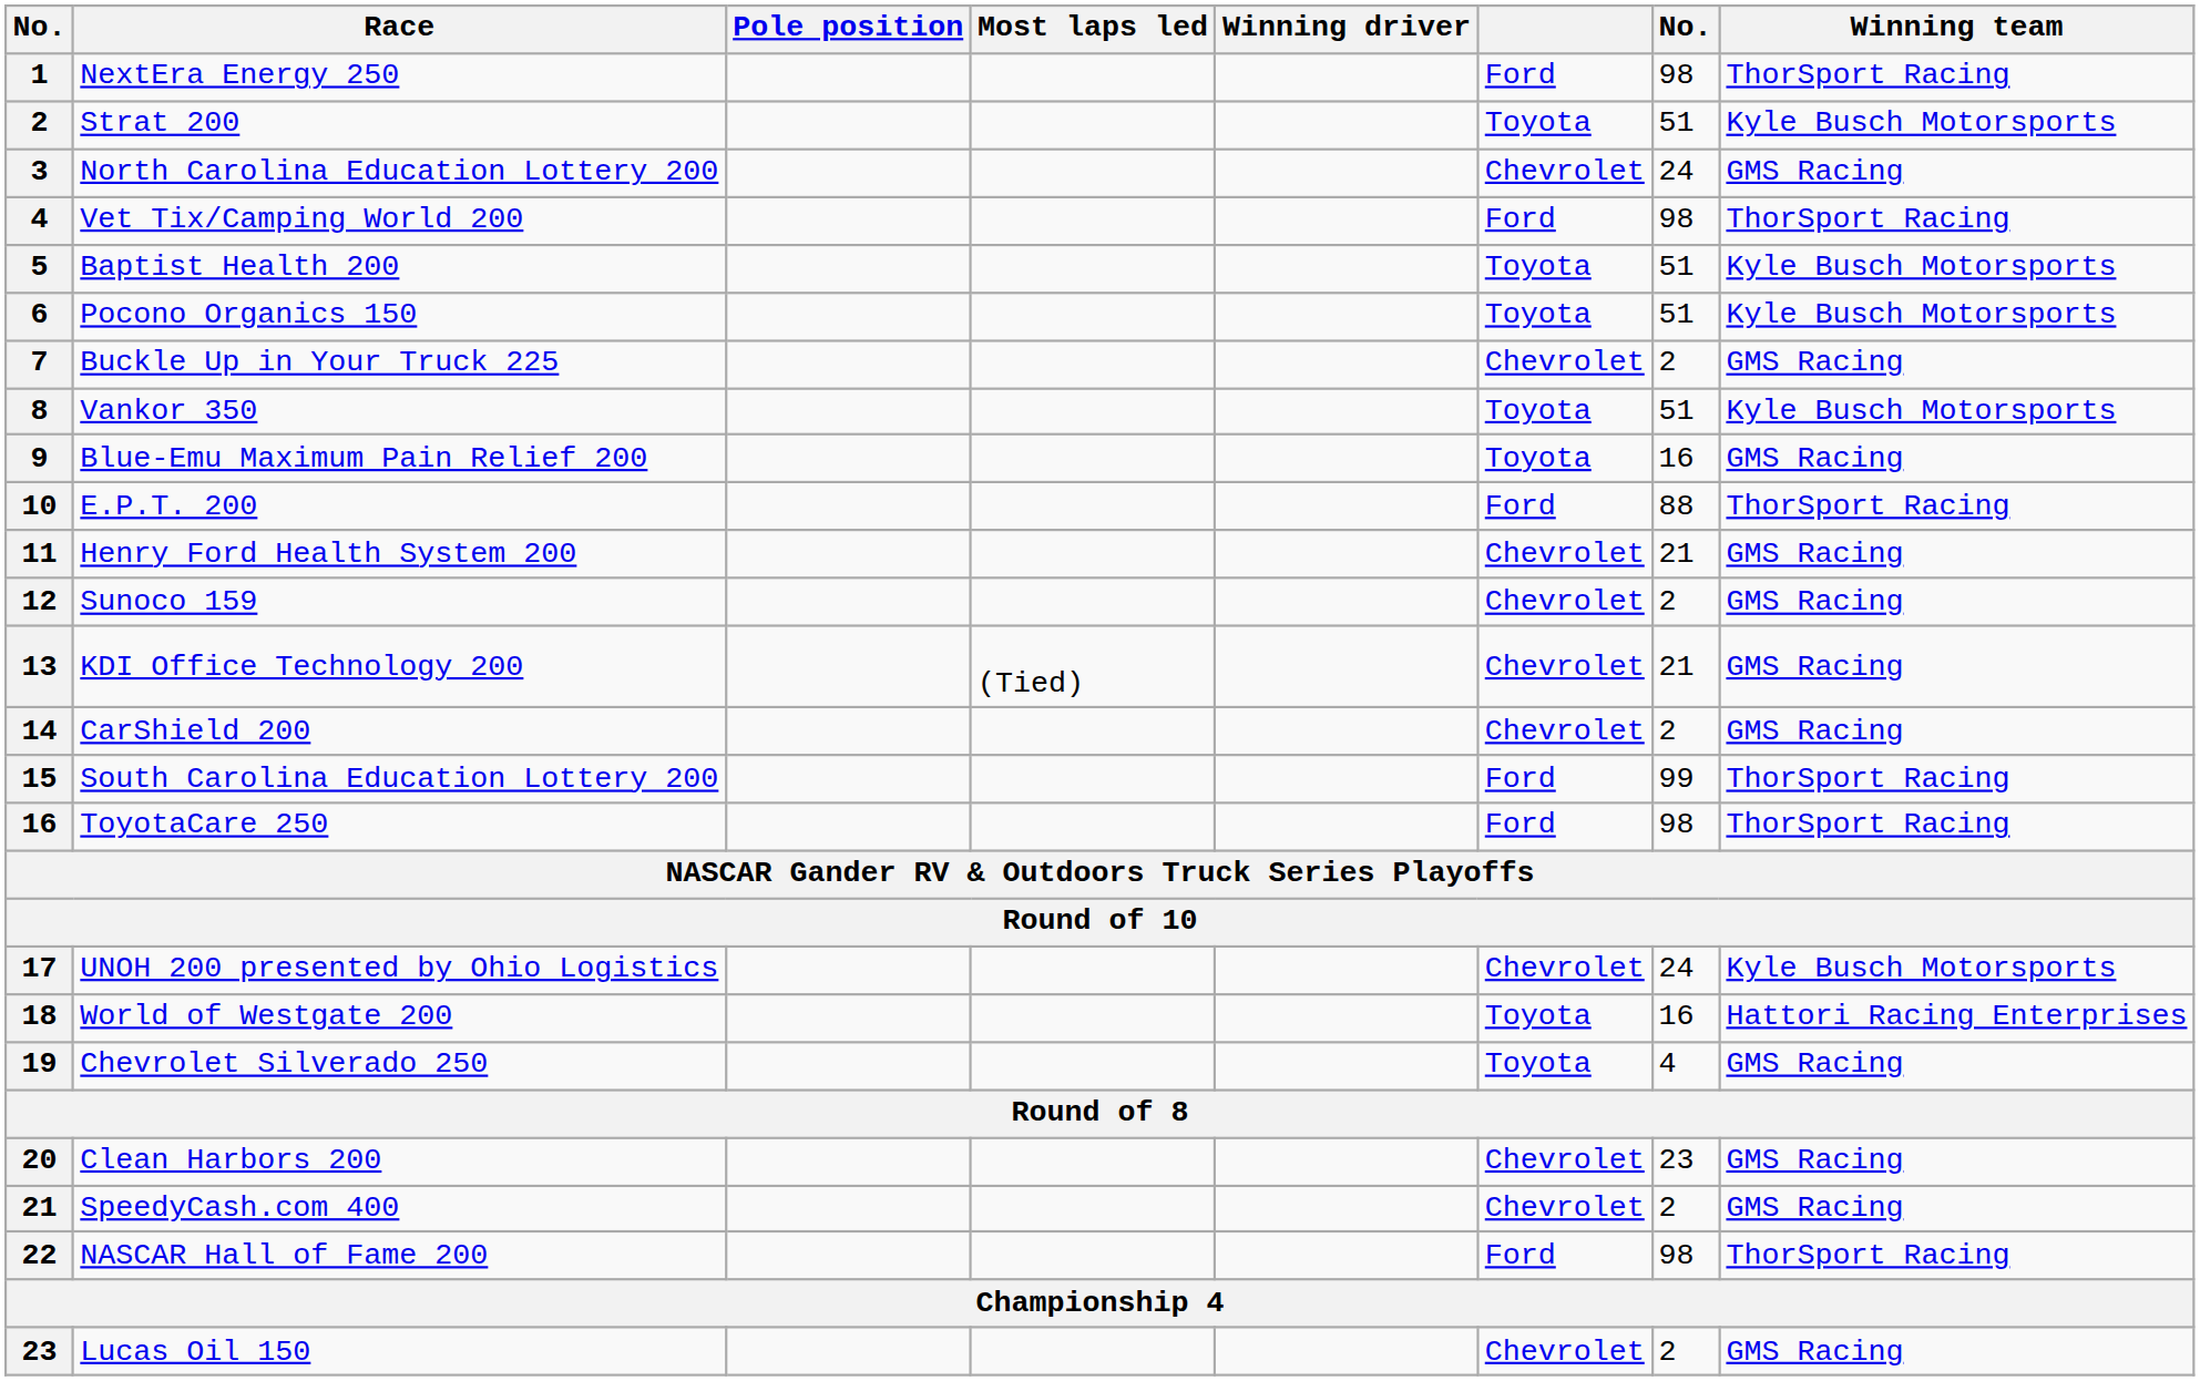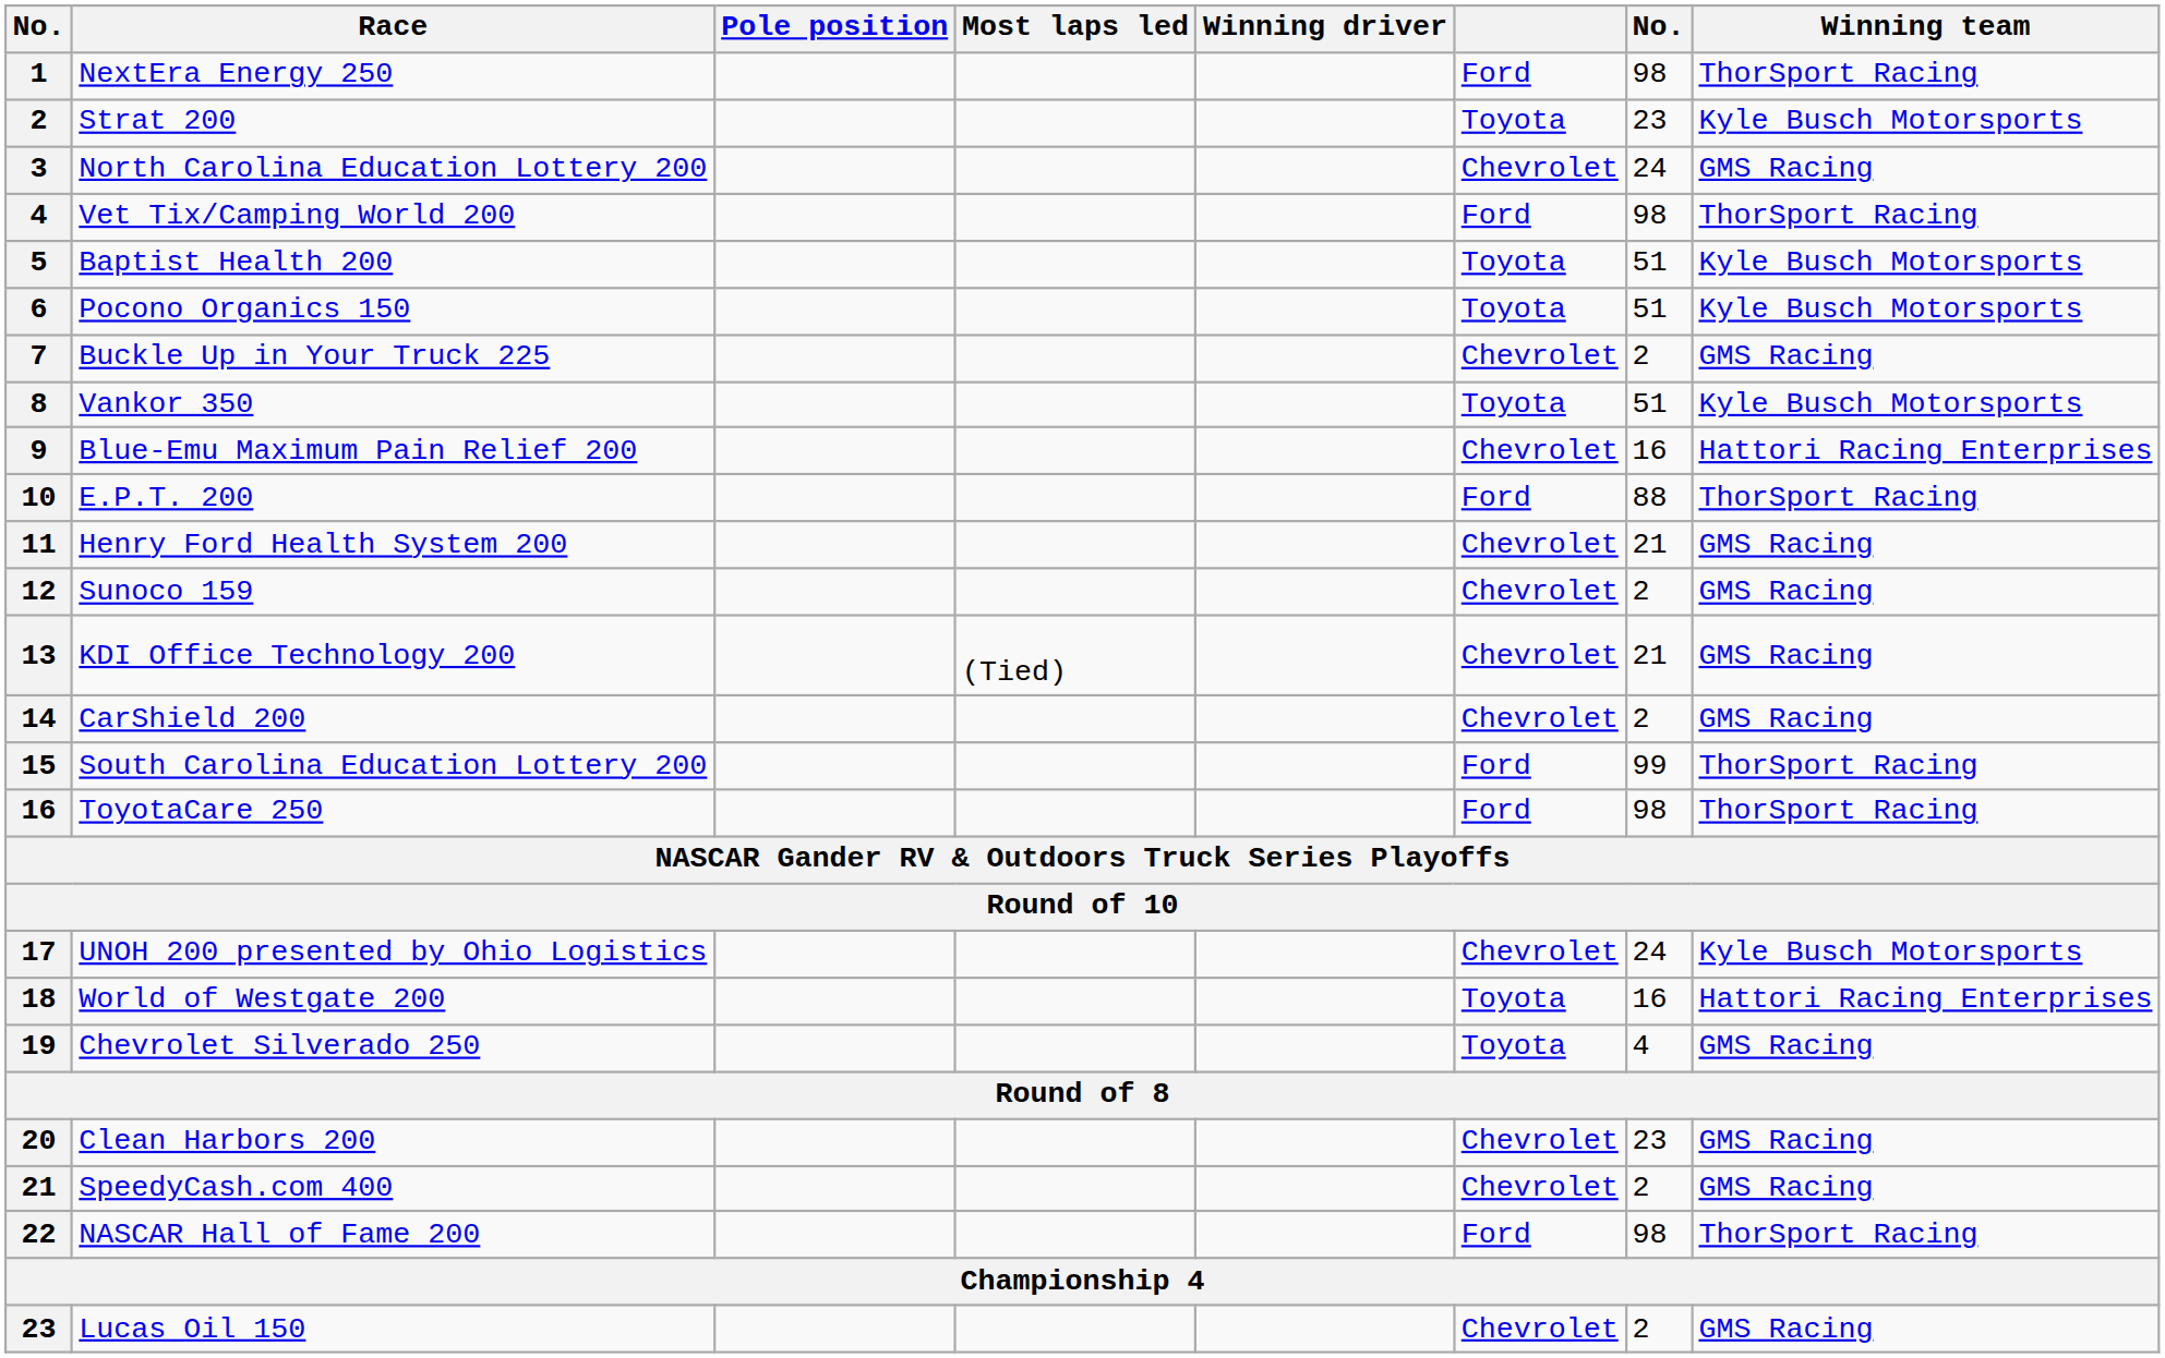Strat 200 | column 7: 51 -> 23
Blue-Emu Maximum Pain Relief 200 | column 6: Toyota -> Chevrolet
Blue-Emu Maximum Pain Relief 200 | Winning team: GMS Racing -> Hattori Racing Enterprises
